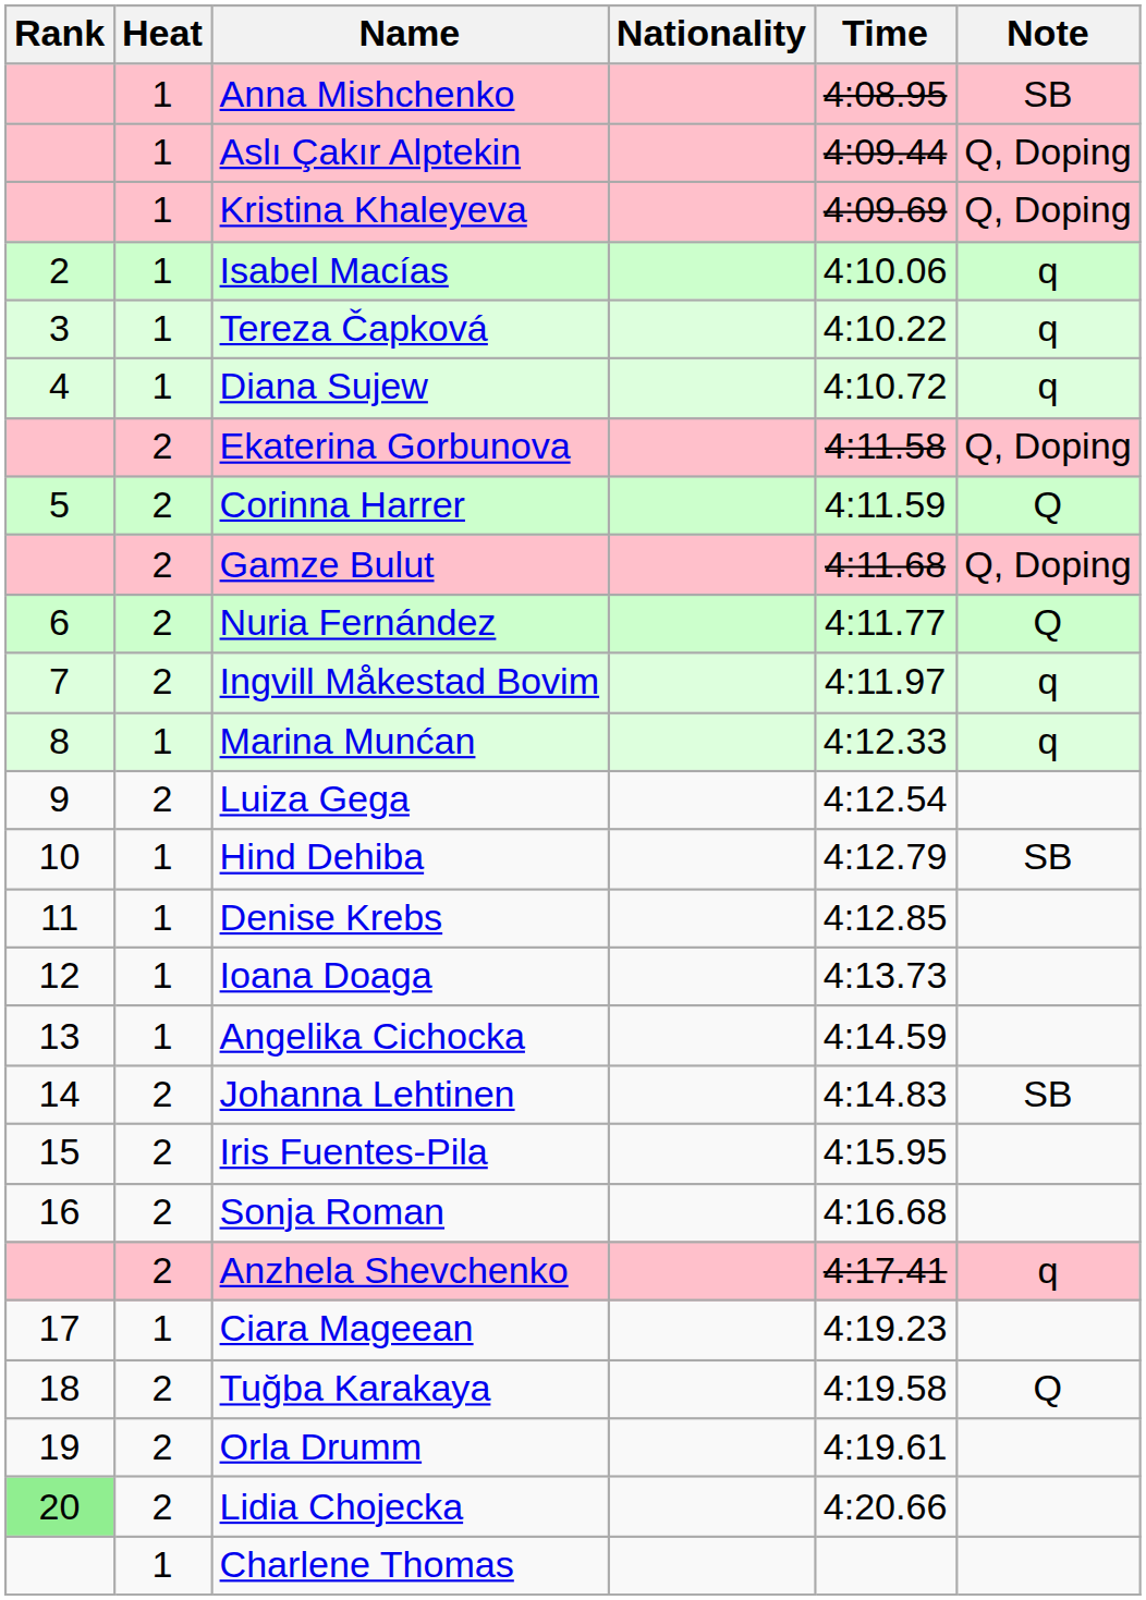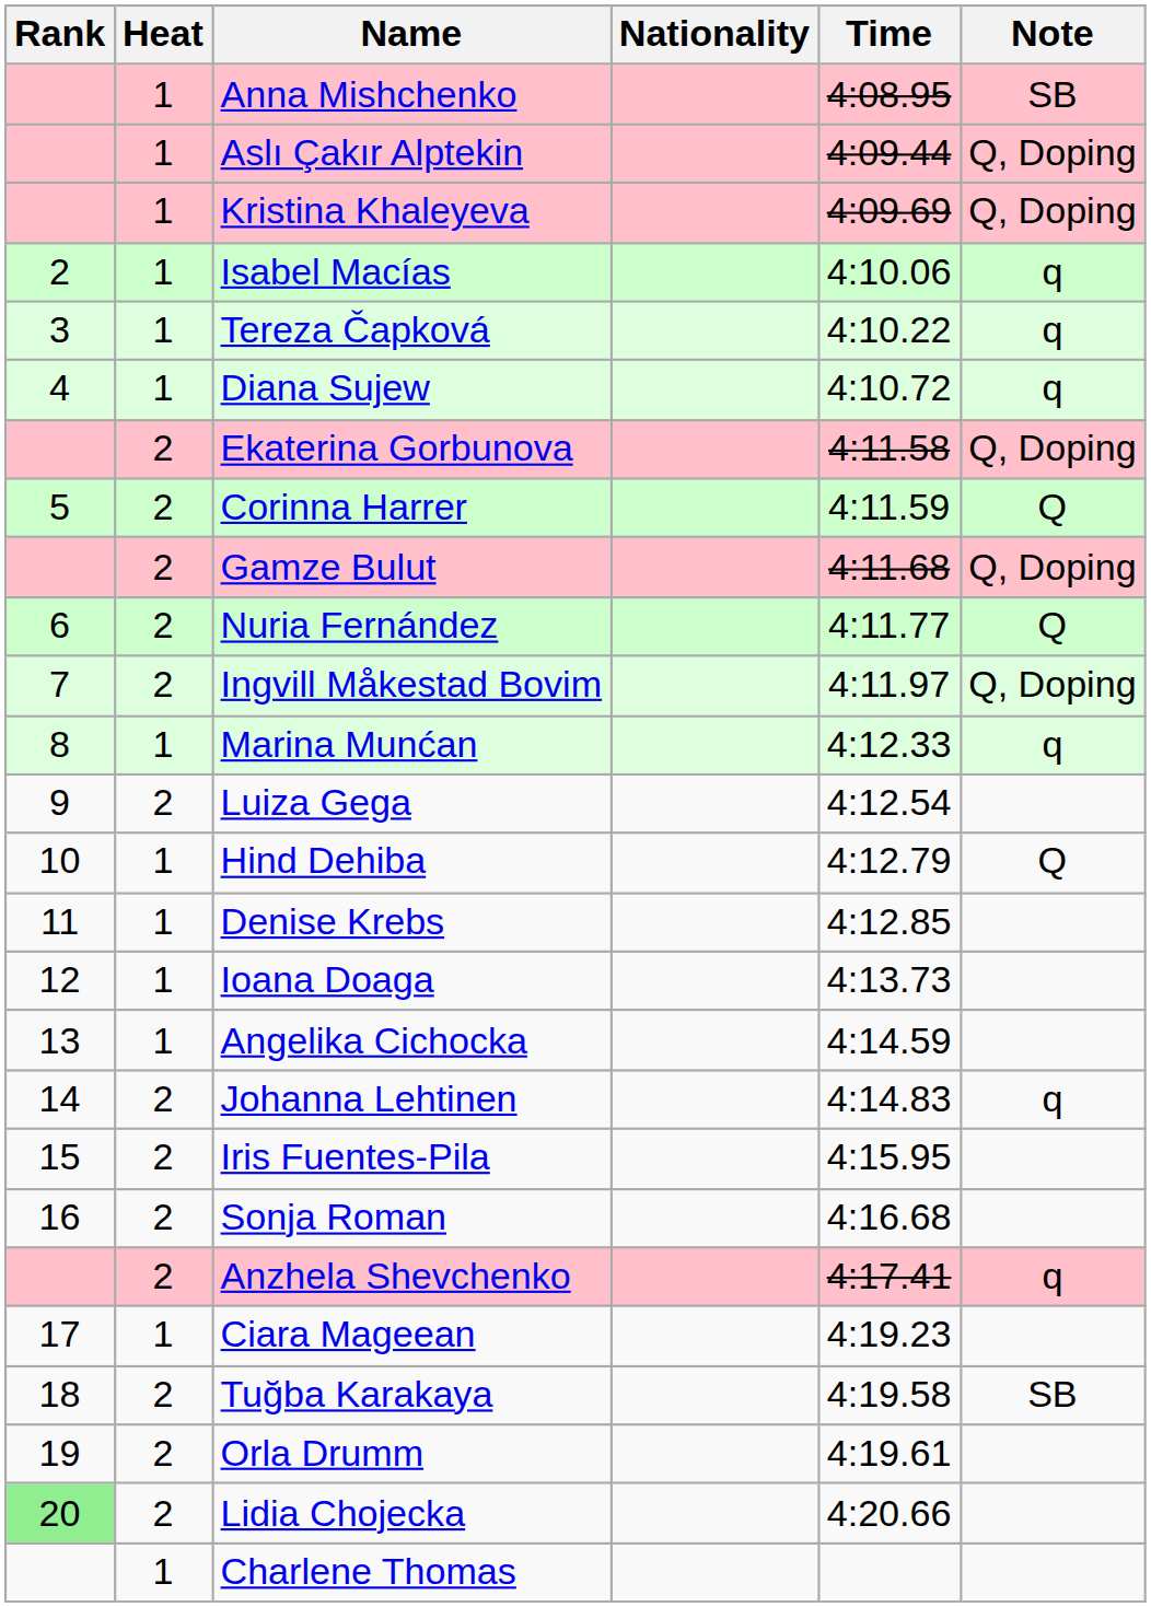Ingvill Måkestad Bovim | Note: q -> Q, Doping
Hind Dehiba | Note: SB -> Q
Johanna Lehtinen | Note: SB -> q
Tuğba Karakaya | Note: Q -> SB
